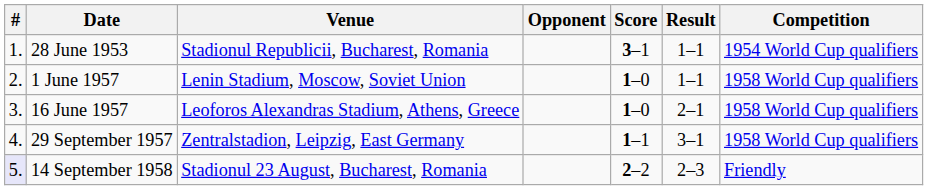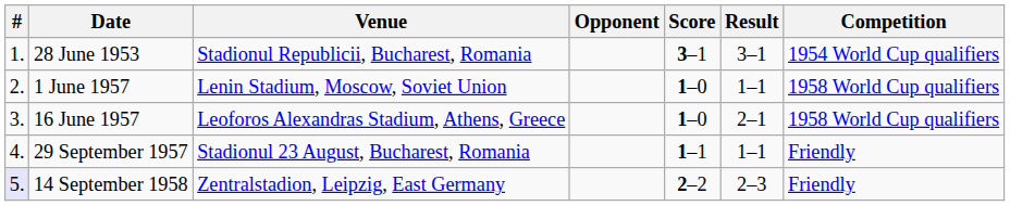28 June 1953 | Result: 1–1 -> 3–1
29 September 1957 | Venue: Zentralstadion, Leipzig, East Germany -> Stadionul 23 August, Bucharest, Romania
29 September 1957 | Result: 3–1 -> 1–1
29 September 1957 | Competition: 1958 World Cup qualifiers -> Friendly
14 September 1958 | Venue: Stadionul 23 August, Bucharest, Romania -> Zentralstadion, Leipzig, East Germany
